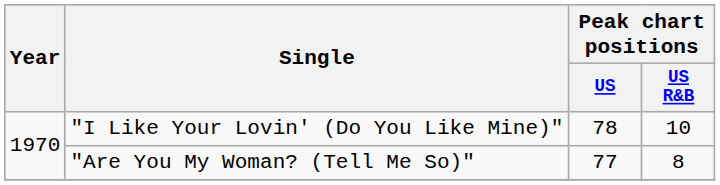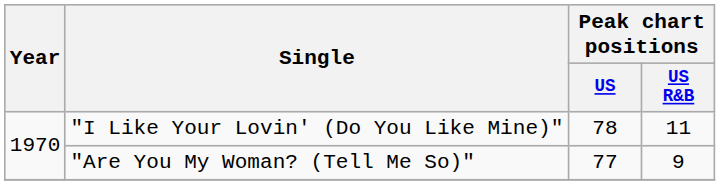"I Like Your Lovin' (Do You Like Mine)" | Peak chart positions / US R&B: 10 -> 11
"Are You My Woman? (Tell Me So)" | Peak chart positions / US R&B: 8 -> 9
